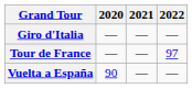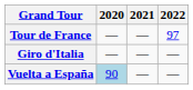rows swapped: Giro d'Italia <-> Tour de France
Vuelta a España | 2020: no background -> lightblue background
